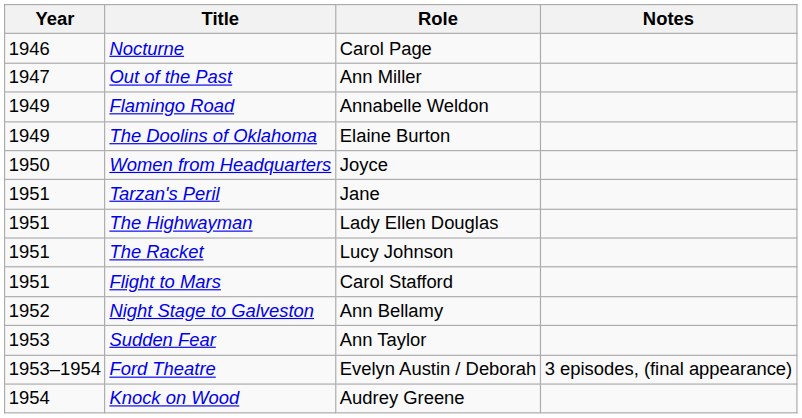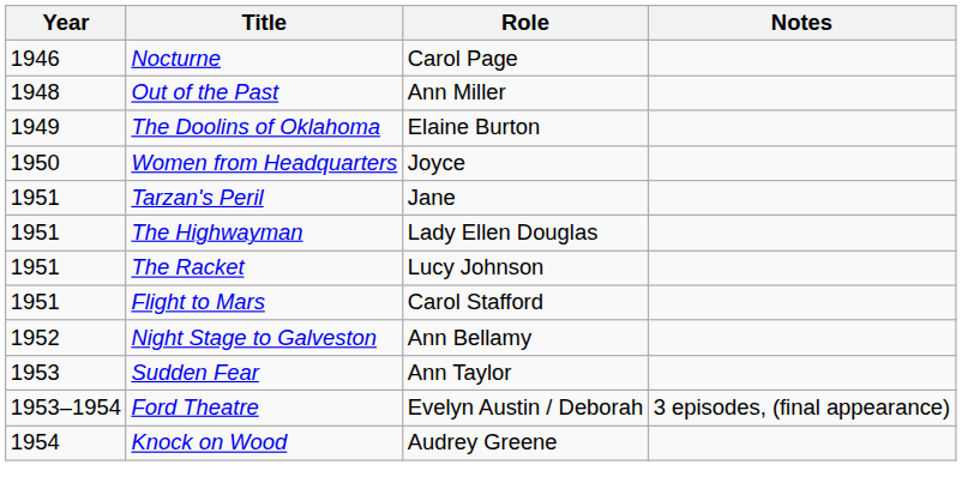Out of the Past | Year: 1947 -> 1948
- row: 1949 | Flamingo Road | Annabelle Weldon
